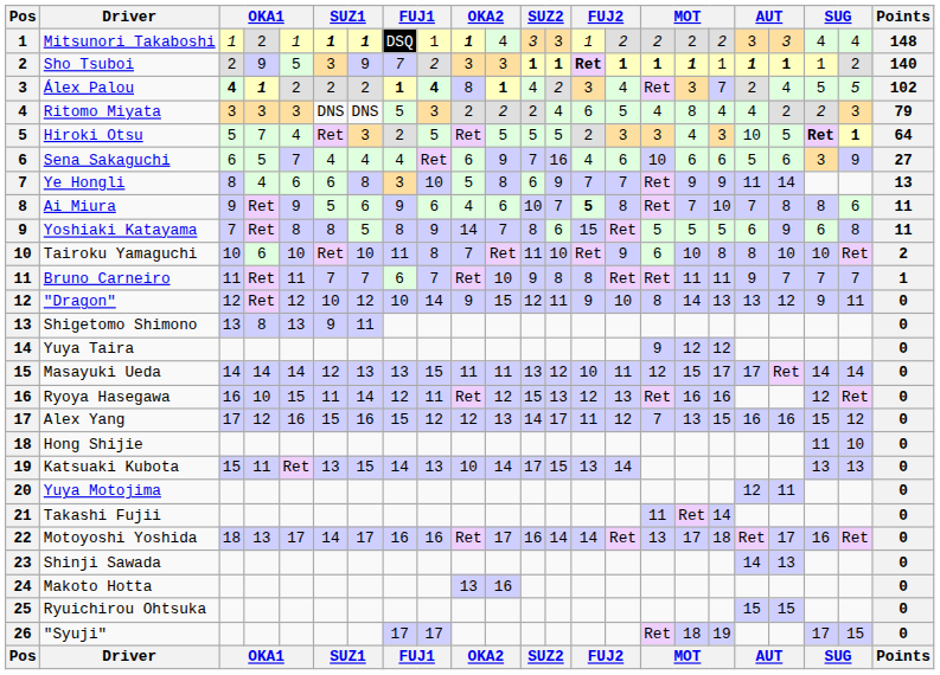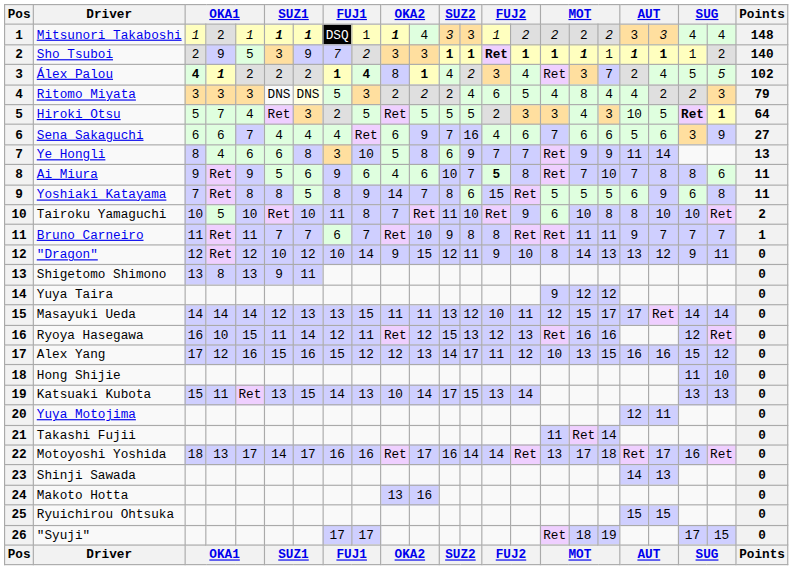Ritomo Miyata | column 7: no background -> lightyellow background
Sena Sakaguchi | column 4: 5 -> 6
Sena Sakaguchi | column 16: 10 -> 7
Tairoku Yamaguchi | column 4: 6 -> 5
Alex Yang | column 16: 7 -> 10
